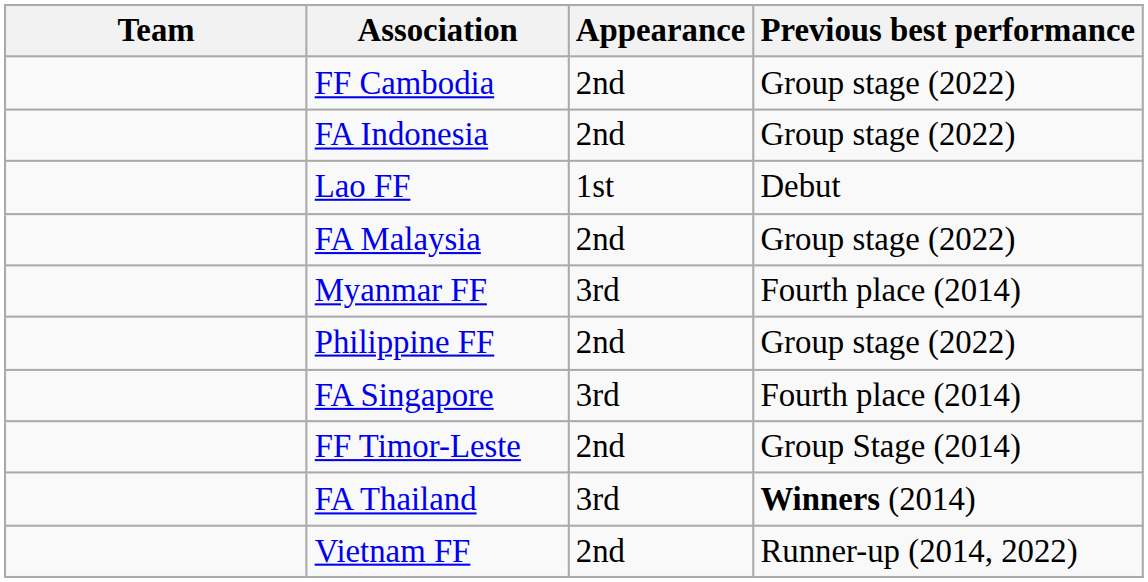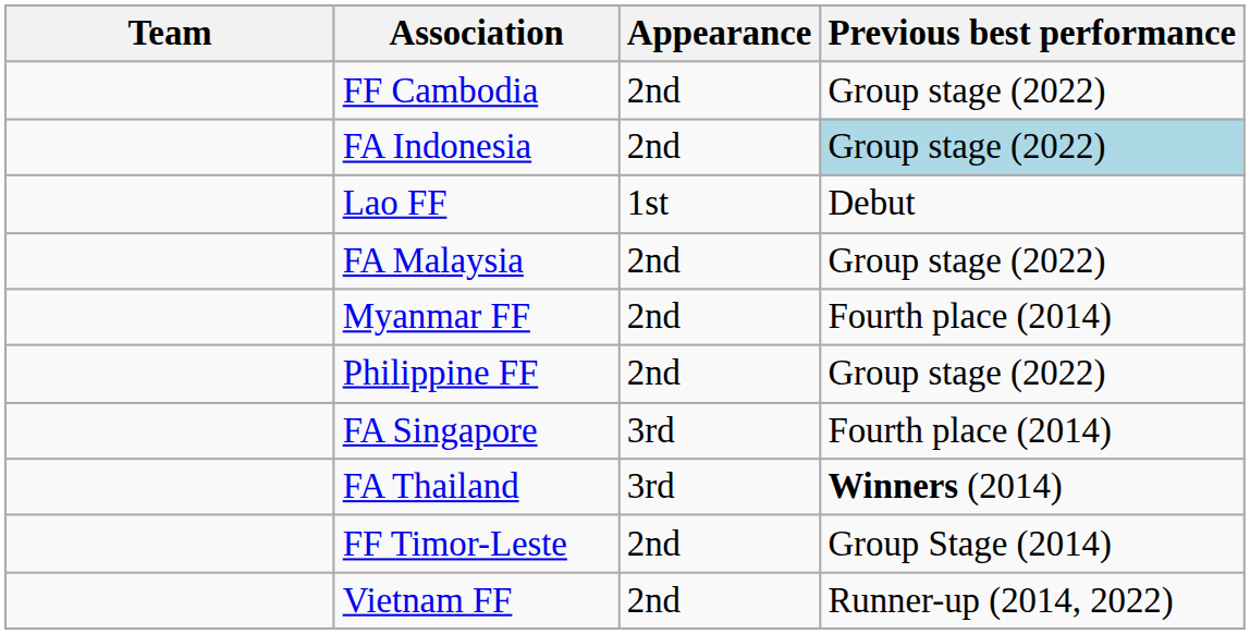FA Indonesia | Previous best performance: no background -> lightblue background
Myanmar FF | Appearance: 3rd -> 2nd
rows swapped: FF Timor-Leste <-> FA Thailand
